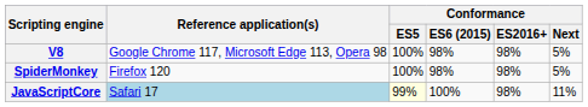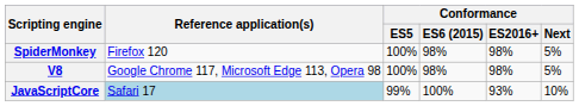rows swapped: SpiderMonkey <-> V8
JavaScriptCore | Conformance / ES5: lightyellow background -> no background
JavaScriptCore | Conformance / ES2016+: 98% -> 93%
JavaScriptCore | Conformance / Next: 11% -> 10%
